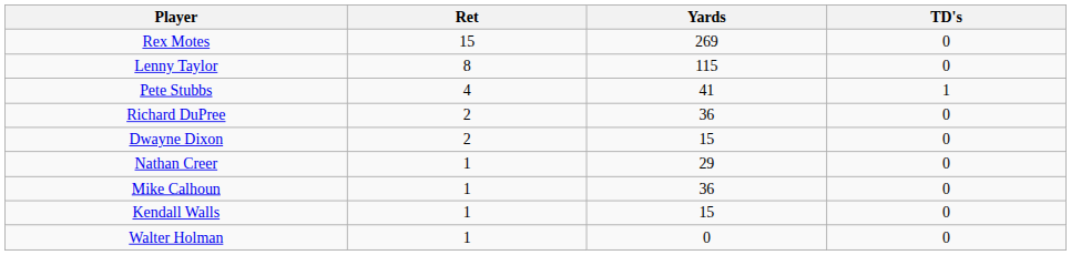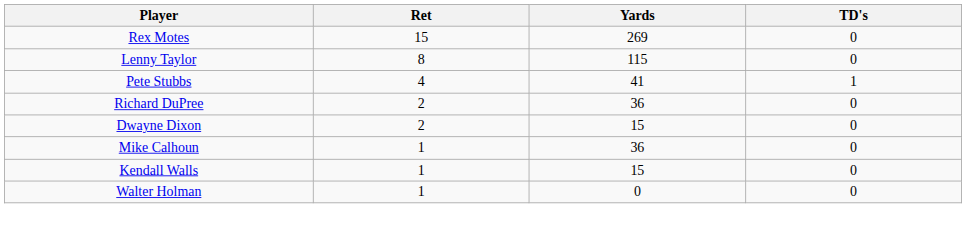- row: Nathan Creer | 1 | 29 | 0
